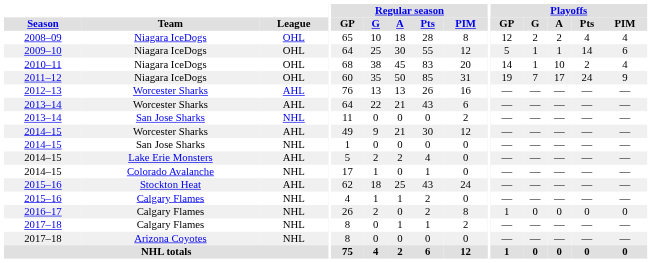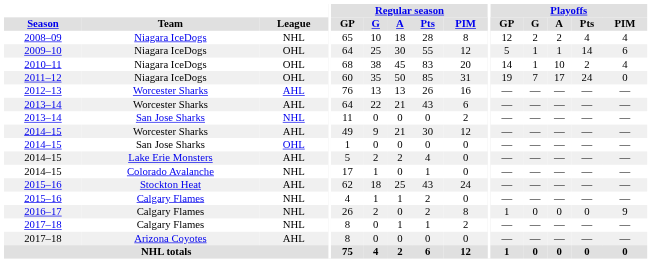2008–09 | League: OHL -> NHL
2011–12 | Playoffs / PIM: 9 -> 0
2014–15 / San Jose Sharks | League: NHL -> OHL
2016–17 | Playoffs / PIM: 0 -> 9
2017–18 / Arizona Coyotes | League: NHL -> AHL
